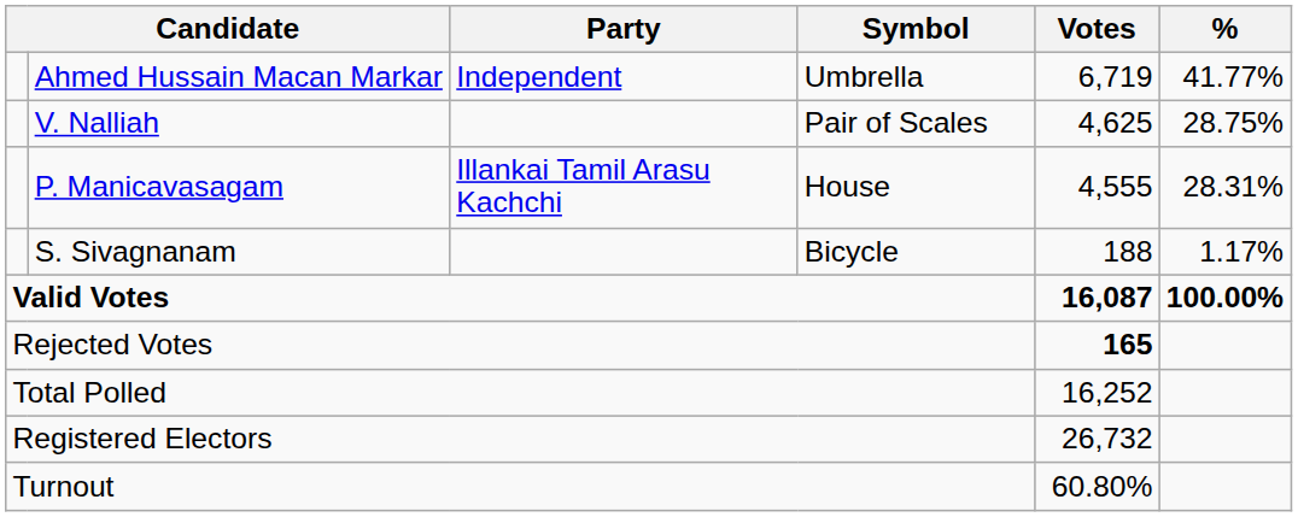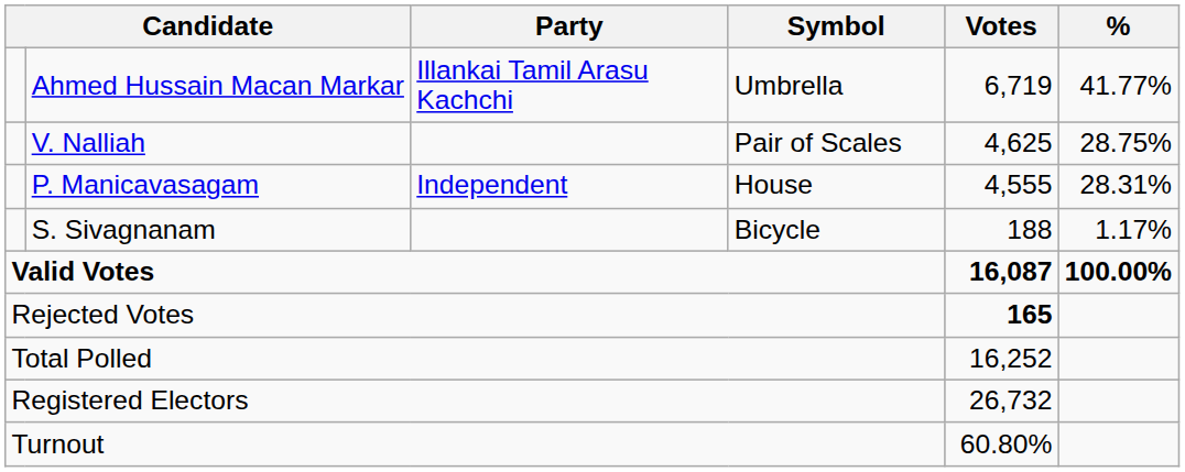Ahmed Hussain Macan Markar | Party: Independent -> Illankai Tamil Arasu Kachchi
P. Manicavasagam | Party: Illankai Tamil Arasu Kachchi -> Independent
